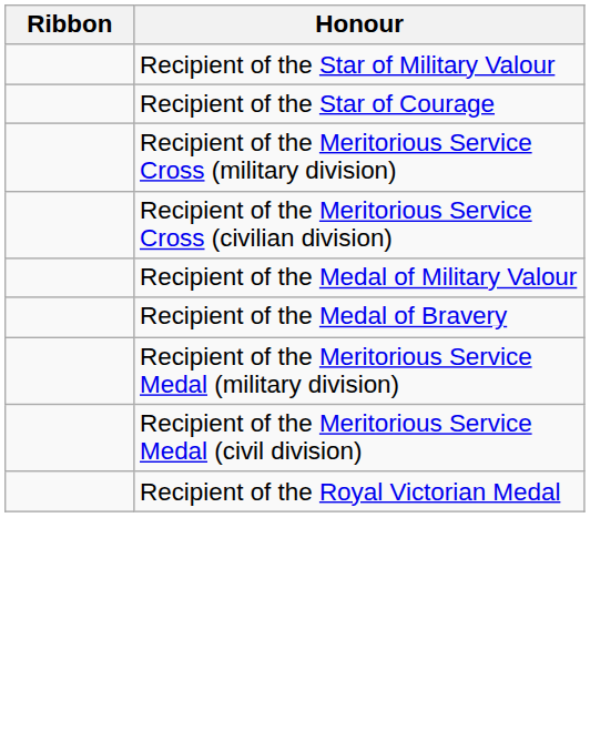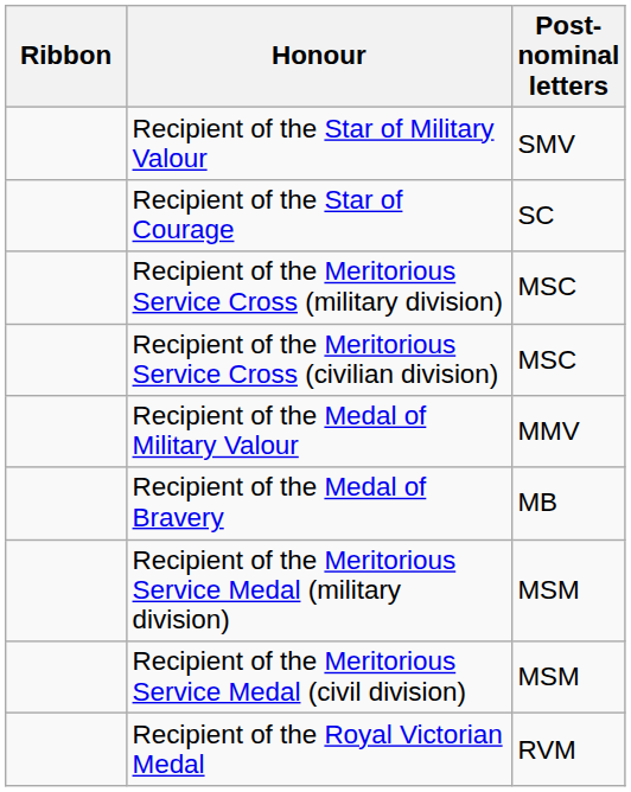+ column: Post-nominal letters | SMV | SC | MSC | MSC | MMV | MB | MSM | MSM | RVM
